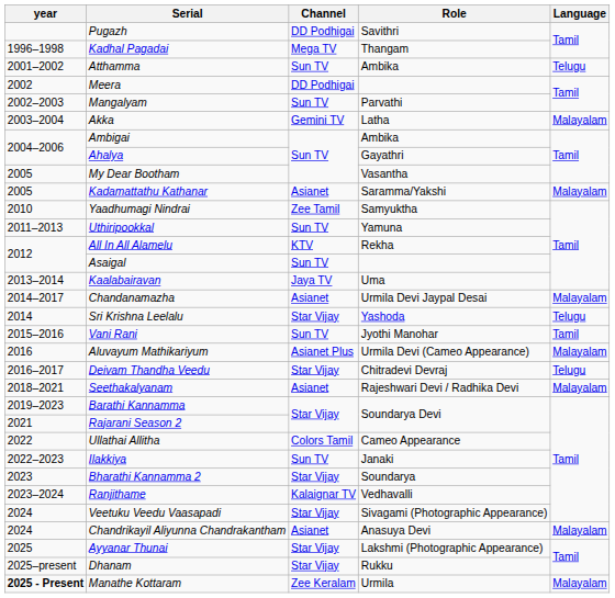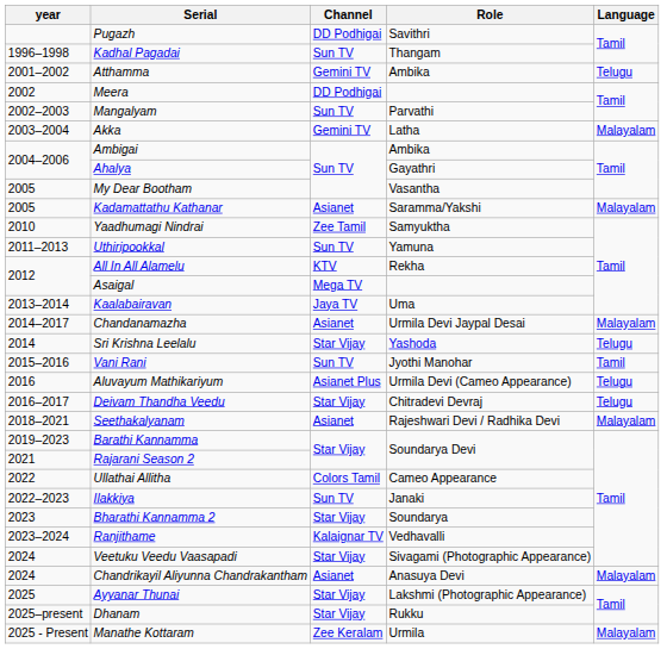Kadhal Pagadai | Channel: Mega TV -> Sun TV
Atthamma | Channel: Sun TV -> Gemini TV
Asaigal | Channel: Sun TV -> Mega TV
Aluvayum Mathikariyum | Language: Malayalam -> Telugu
Manathe Kottaram | year: bold -> normal
